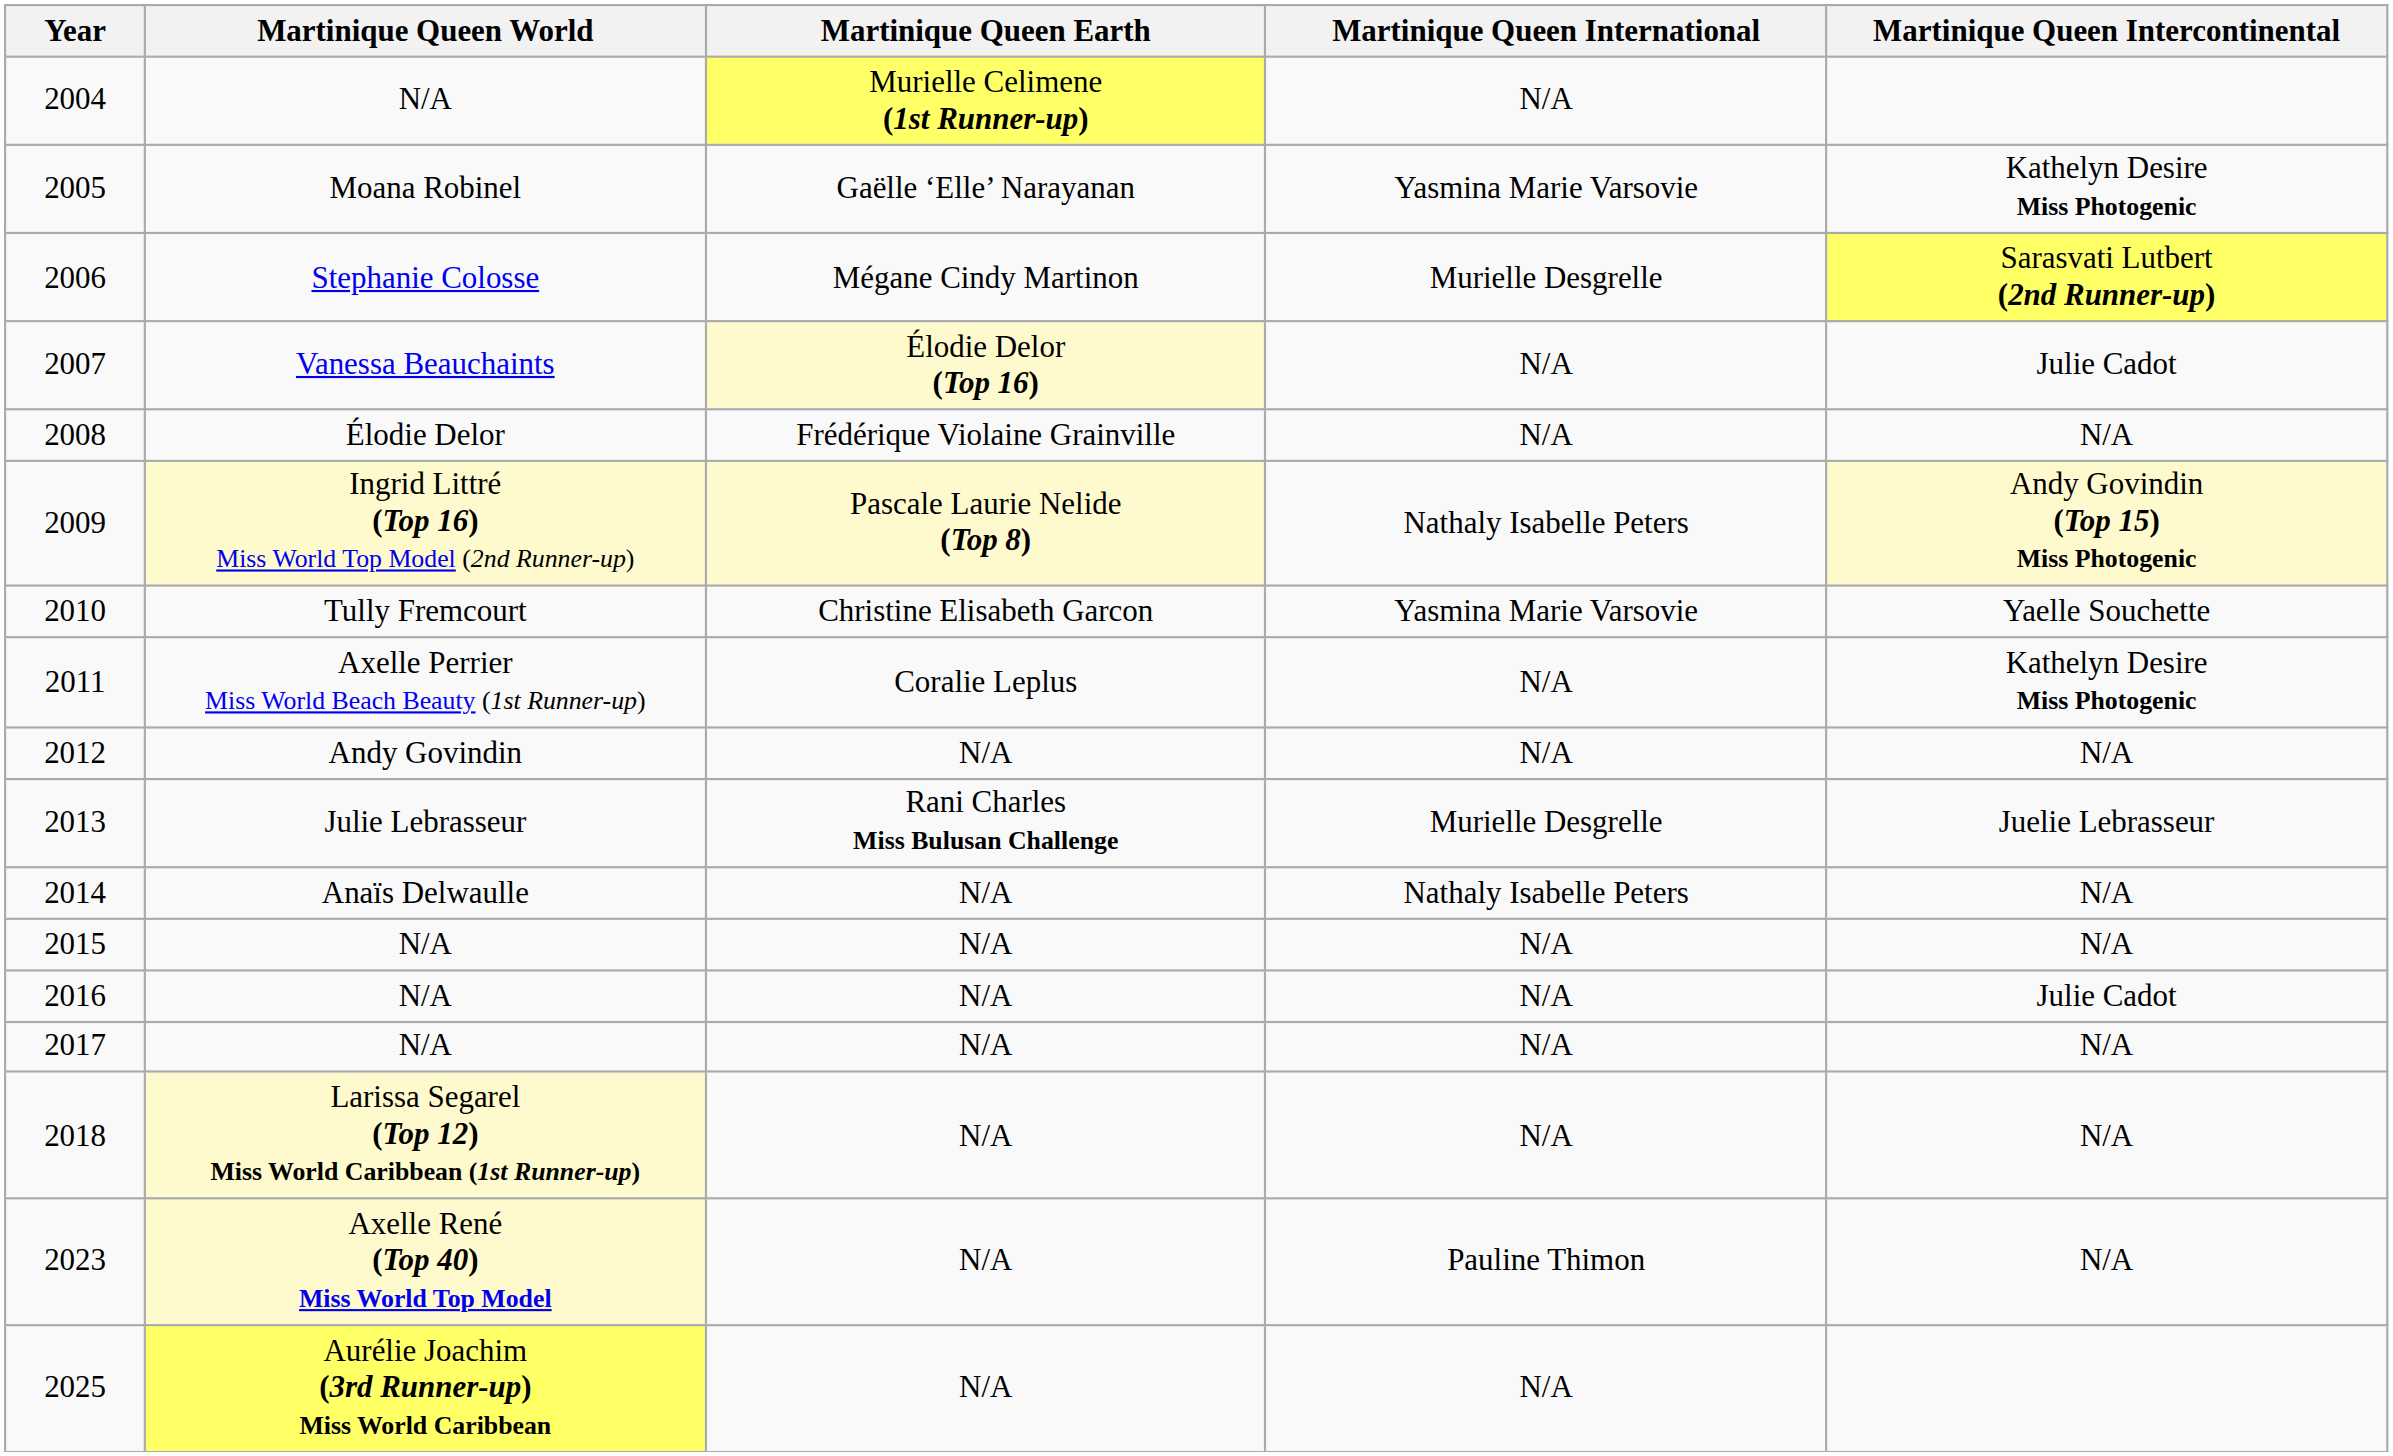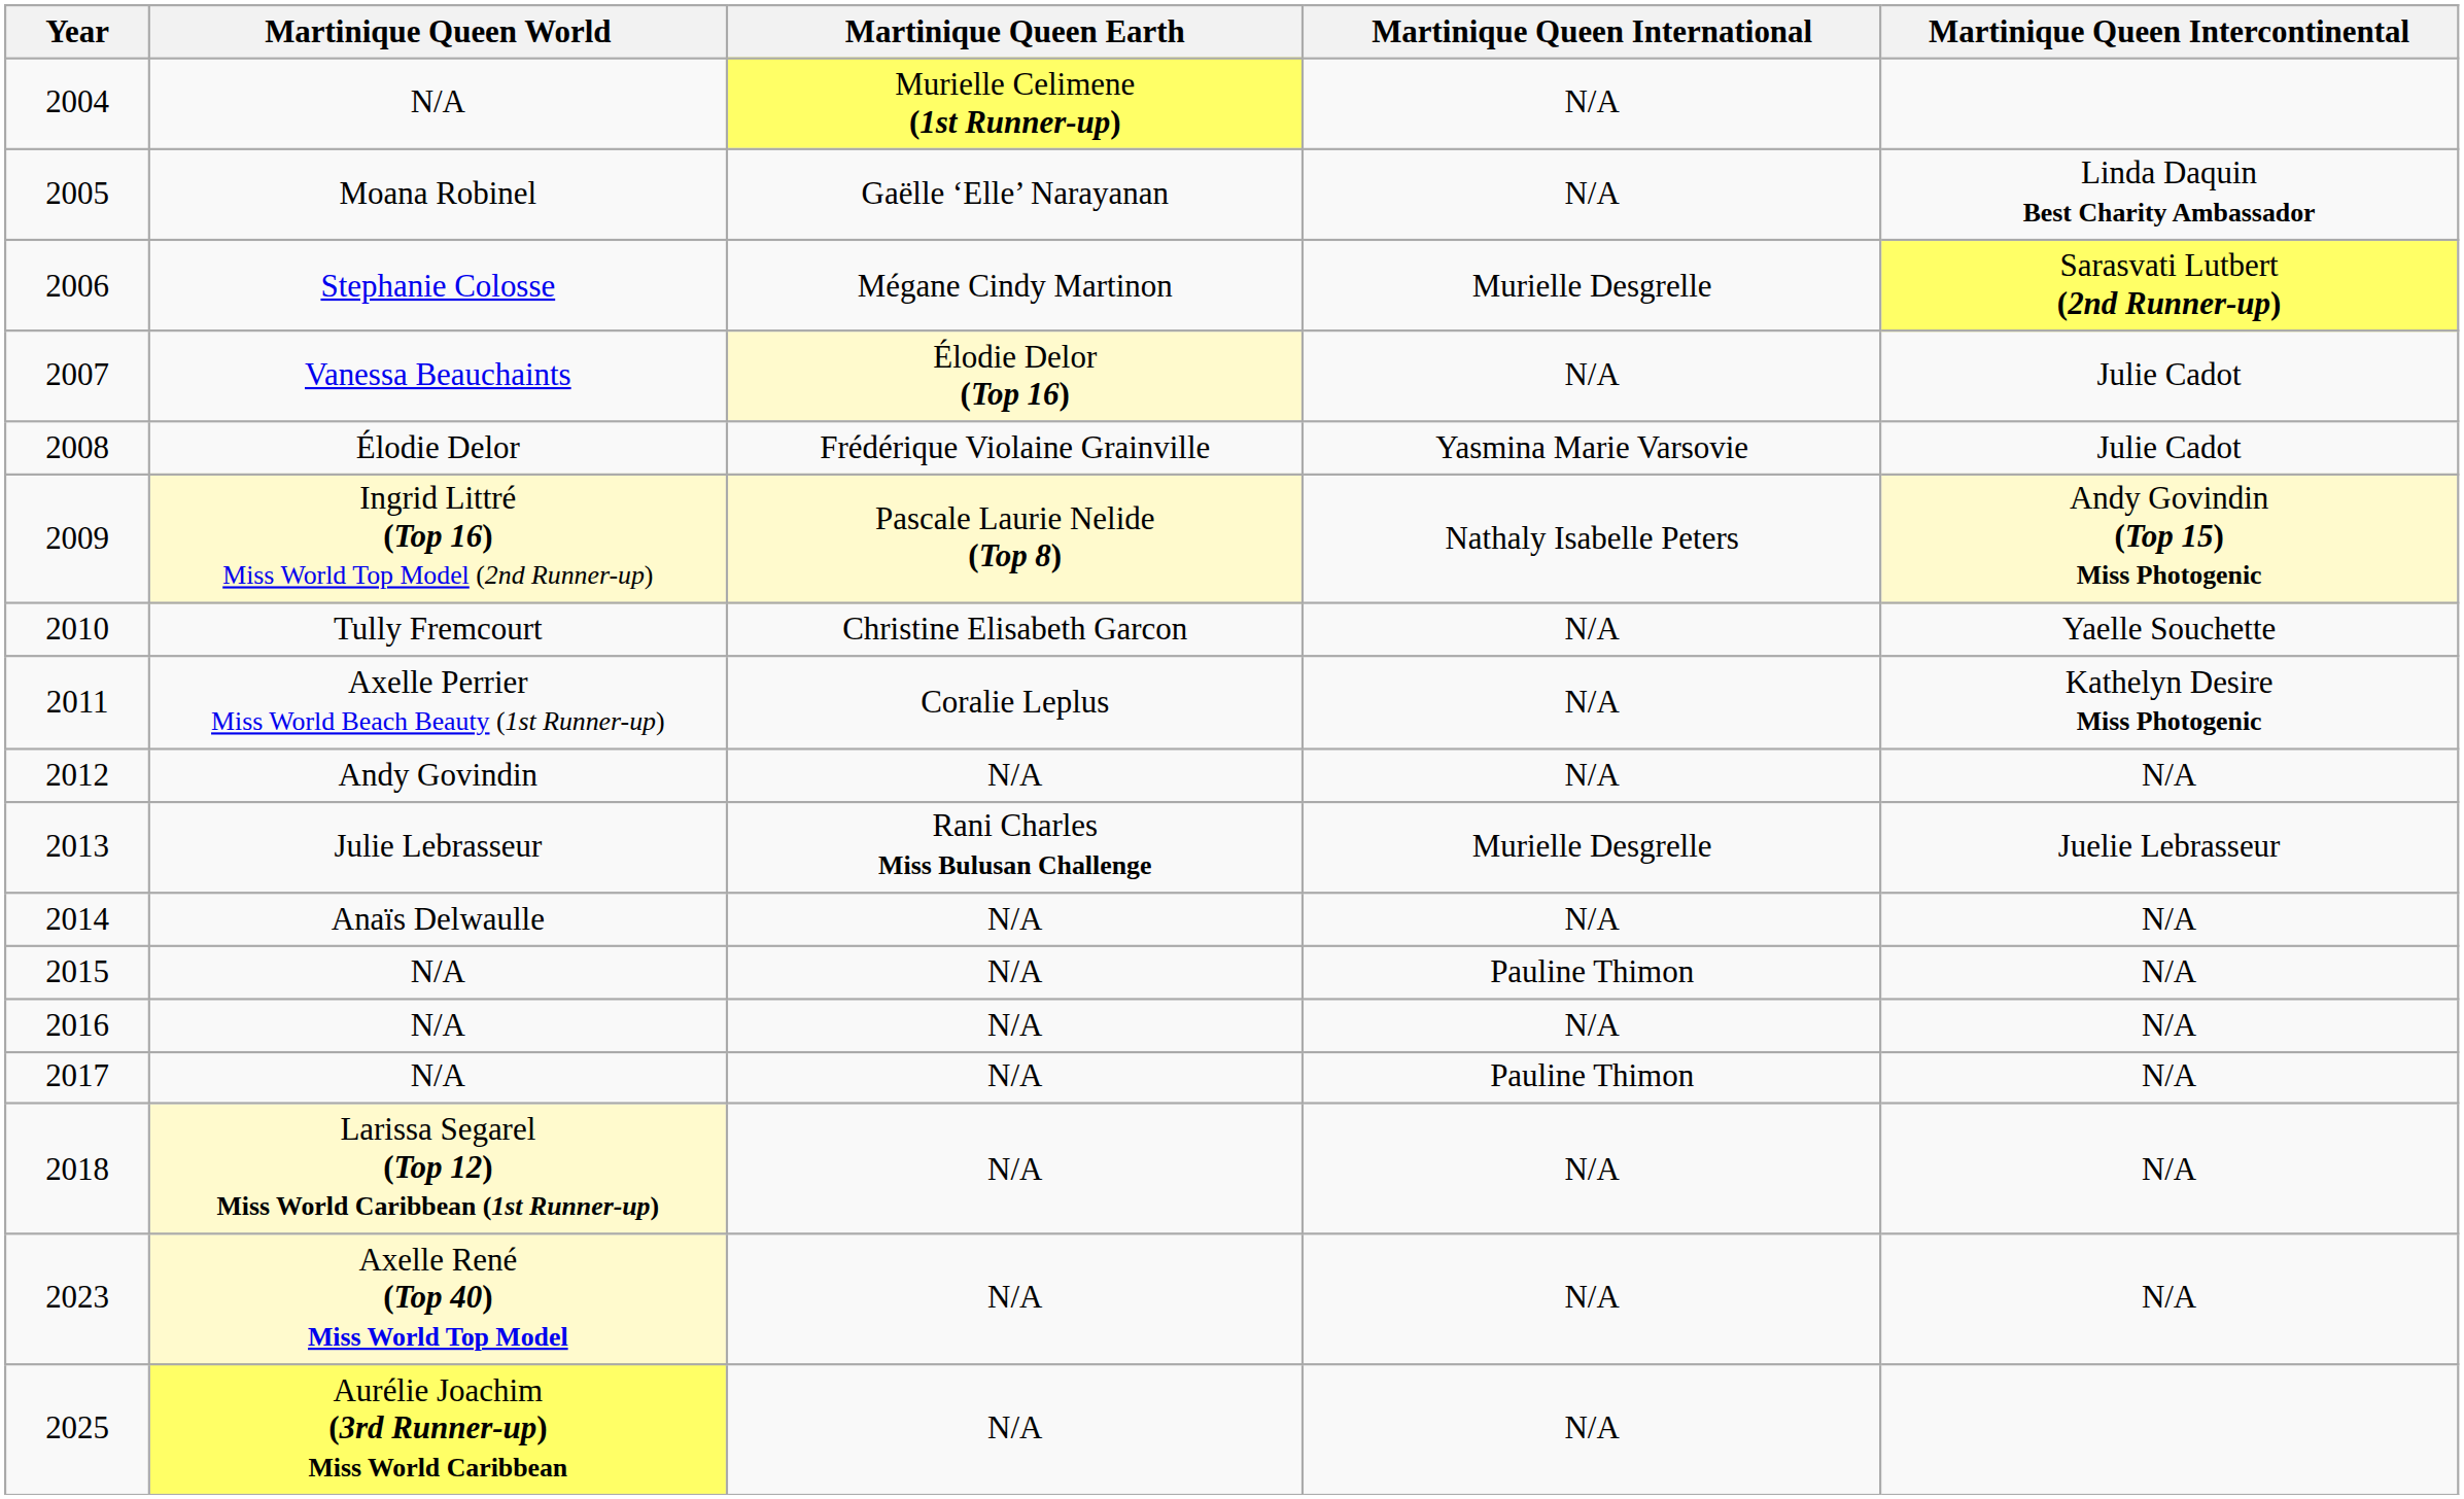2005 | Martinique Queen International: Yasmina Marie Varsovie -> N/A
2005 | Martinique Queen Intercontinental: Kathelyn Desire Miss Photogenic -> Linda Daquin Best Charity Ambassador
2008 | Martinique Queen International: N/A -> Yasmina Marie Varsovie
2008 | Martinique Queen Intercontinental: N/A -> Julie Cadot
2010 | Martinique Queen International: Yasmina Marie Varsovie -> N/A
2014 | Martinique Queen International: Nathaly Isabelle Peters -> N/A
2015 | Martinique Queen International: N/A -> Pauline Thimon
2016 | Martinique Queen Intercontinental: Julie Cadot -> N/A
2017 | Martinique Queen International: N/A -> Pauline Thimon
2023 | Martinique Queen International: Pauline Thimon -> N/A
